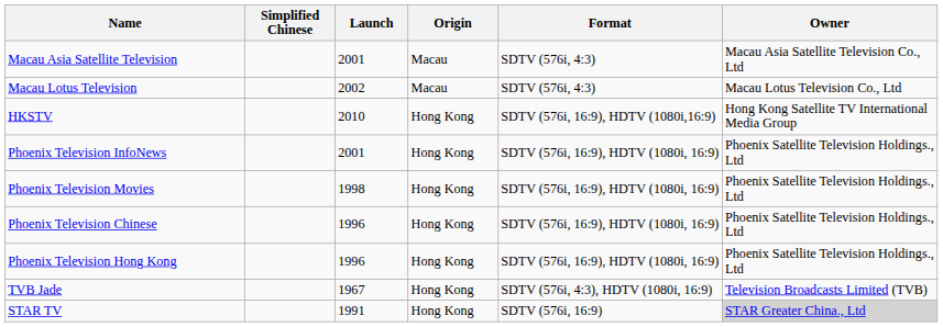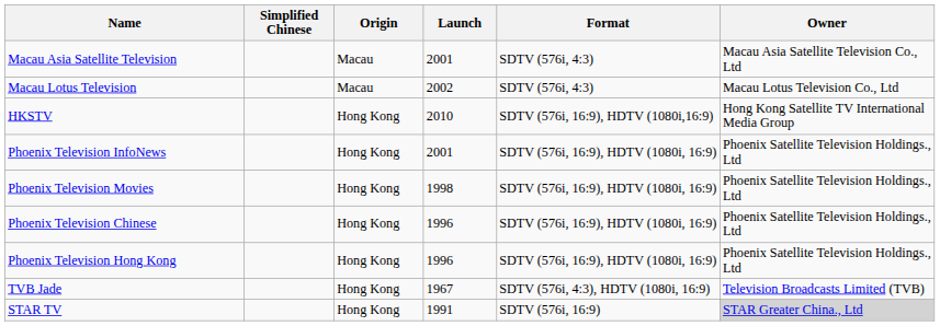columns swapped: Origin <-> Launch
